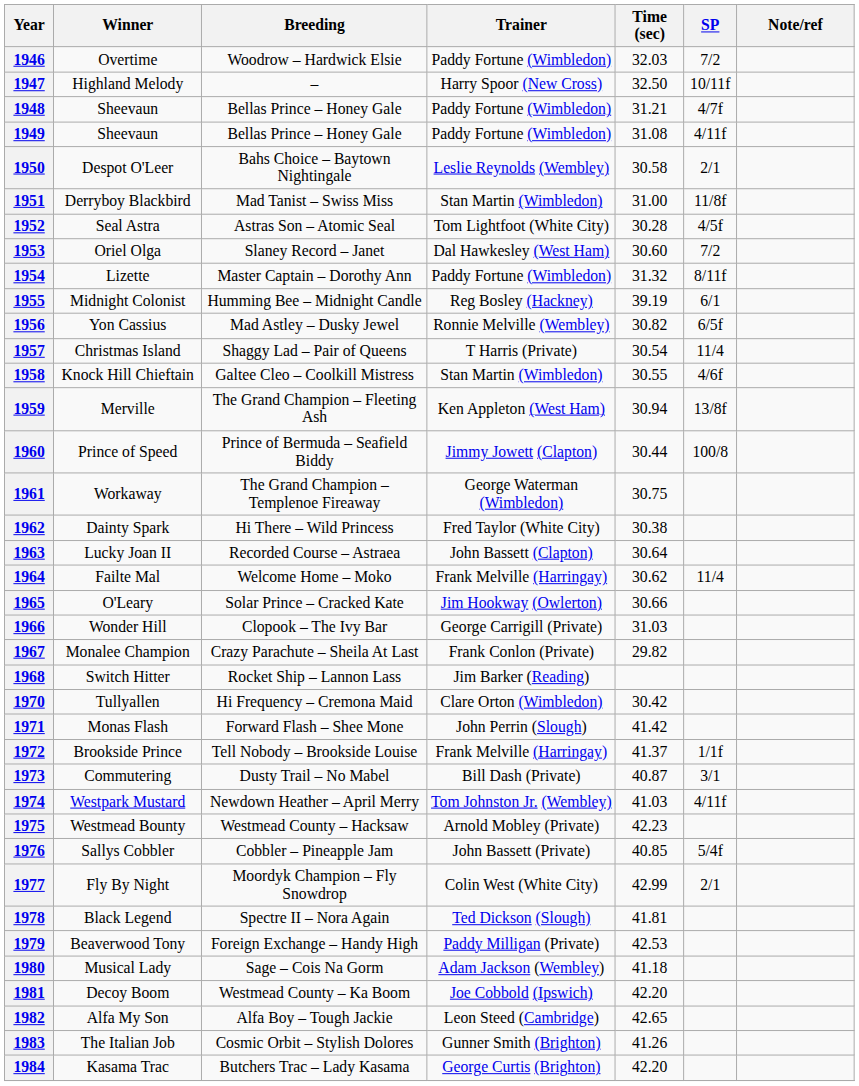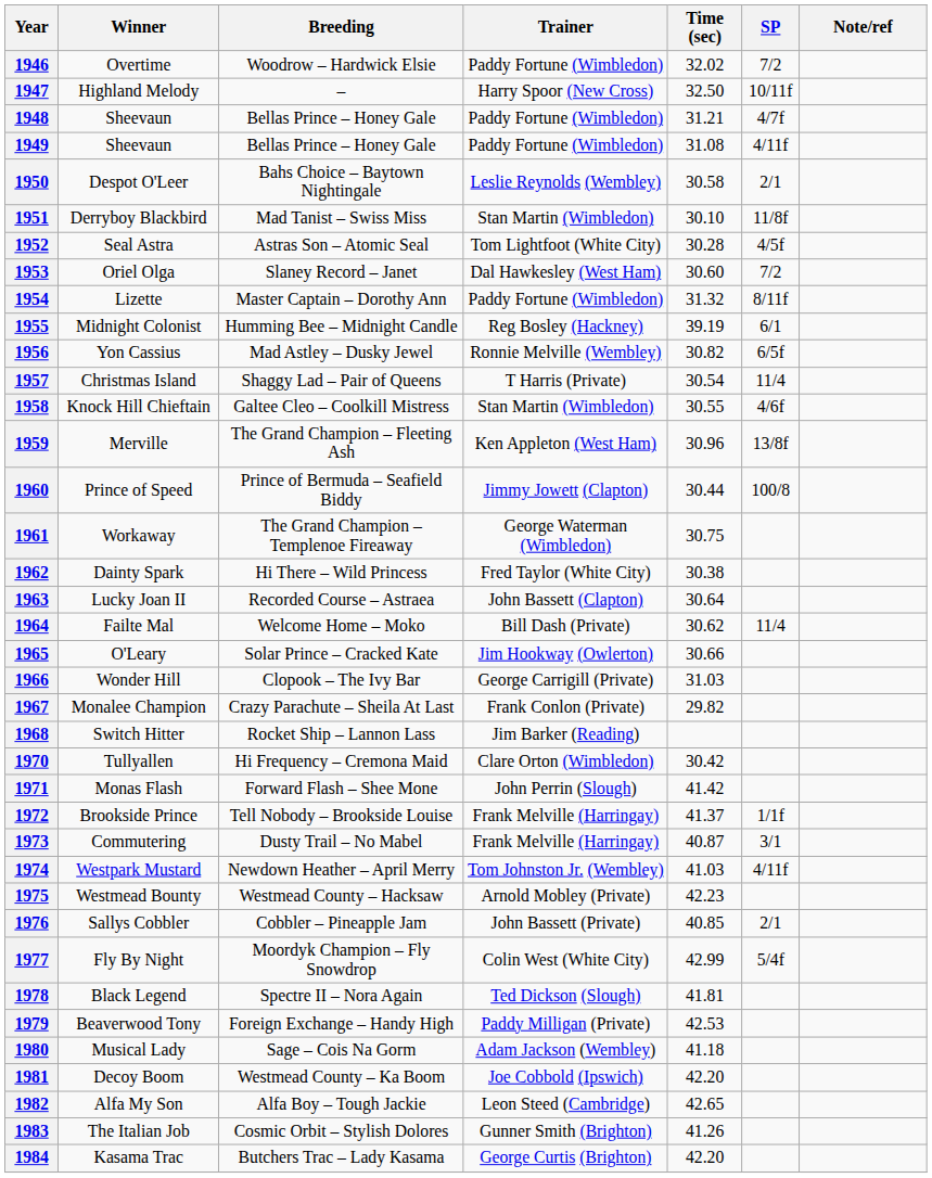1946 | Time (sec): 32.03 -> 32.02
1951 | Time (sec): 31.00 -> 30.10
1959 | Time (sec): 30.94 -> 30.96
1964 | Trainer: Frank Melville (Harringay) -> Bill Dash (Private)
1973 | Trainer: Bill Dash (Private) -> Frank Melville (Harringay)
1976 | SP: 5/4f -> 2/1
1977 | SP: 2/1 -> 5/4f
